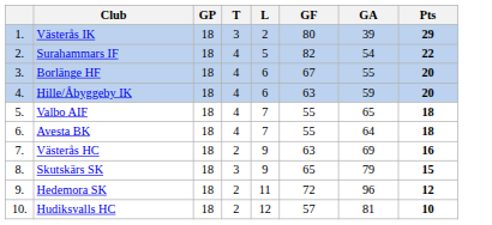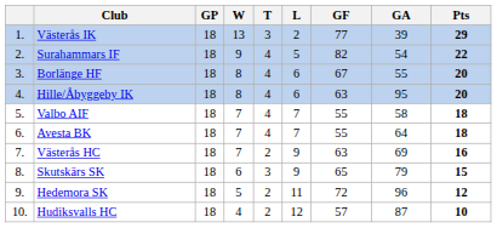+ column: W | 13 | 9 | 8 | 8 | 7 | 7 | 7 | 6 | 5 | 4
Västerås IK | GF: 80 -> 77
Hille/Åbyggeby IK | GA: 59 -> 95
Valbo AIF | GA: 65 -> 58
Hudiksvalls HC | GA: 81 -> 87
